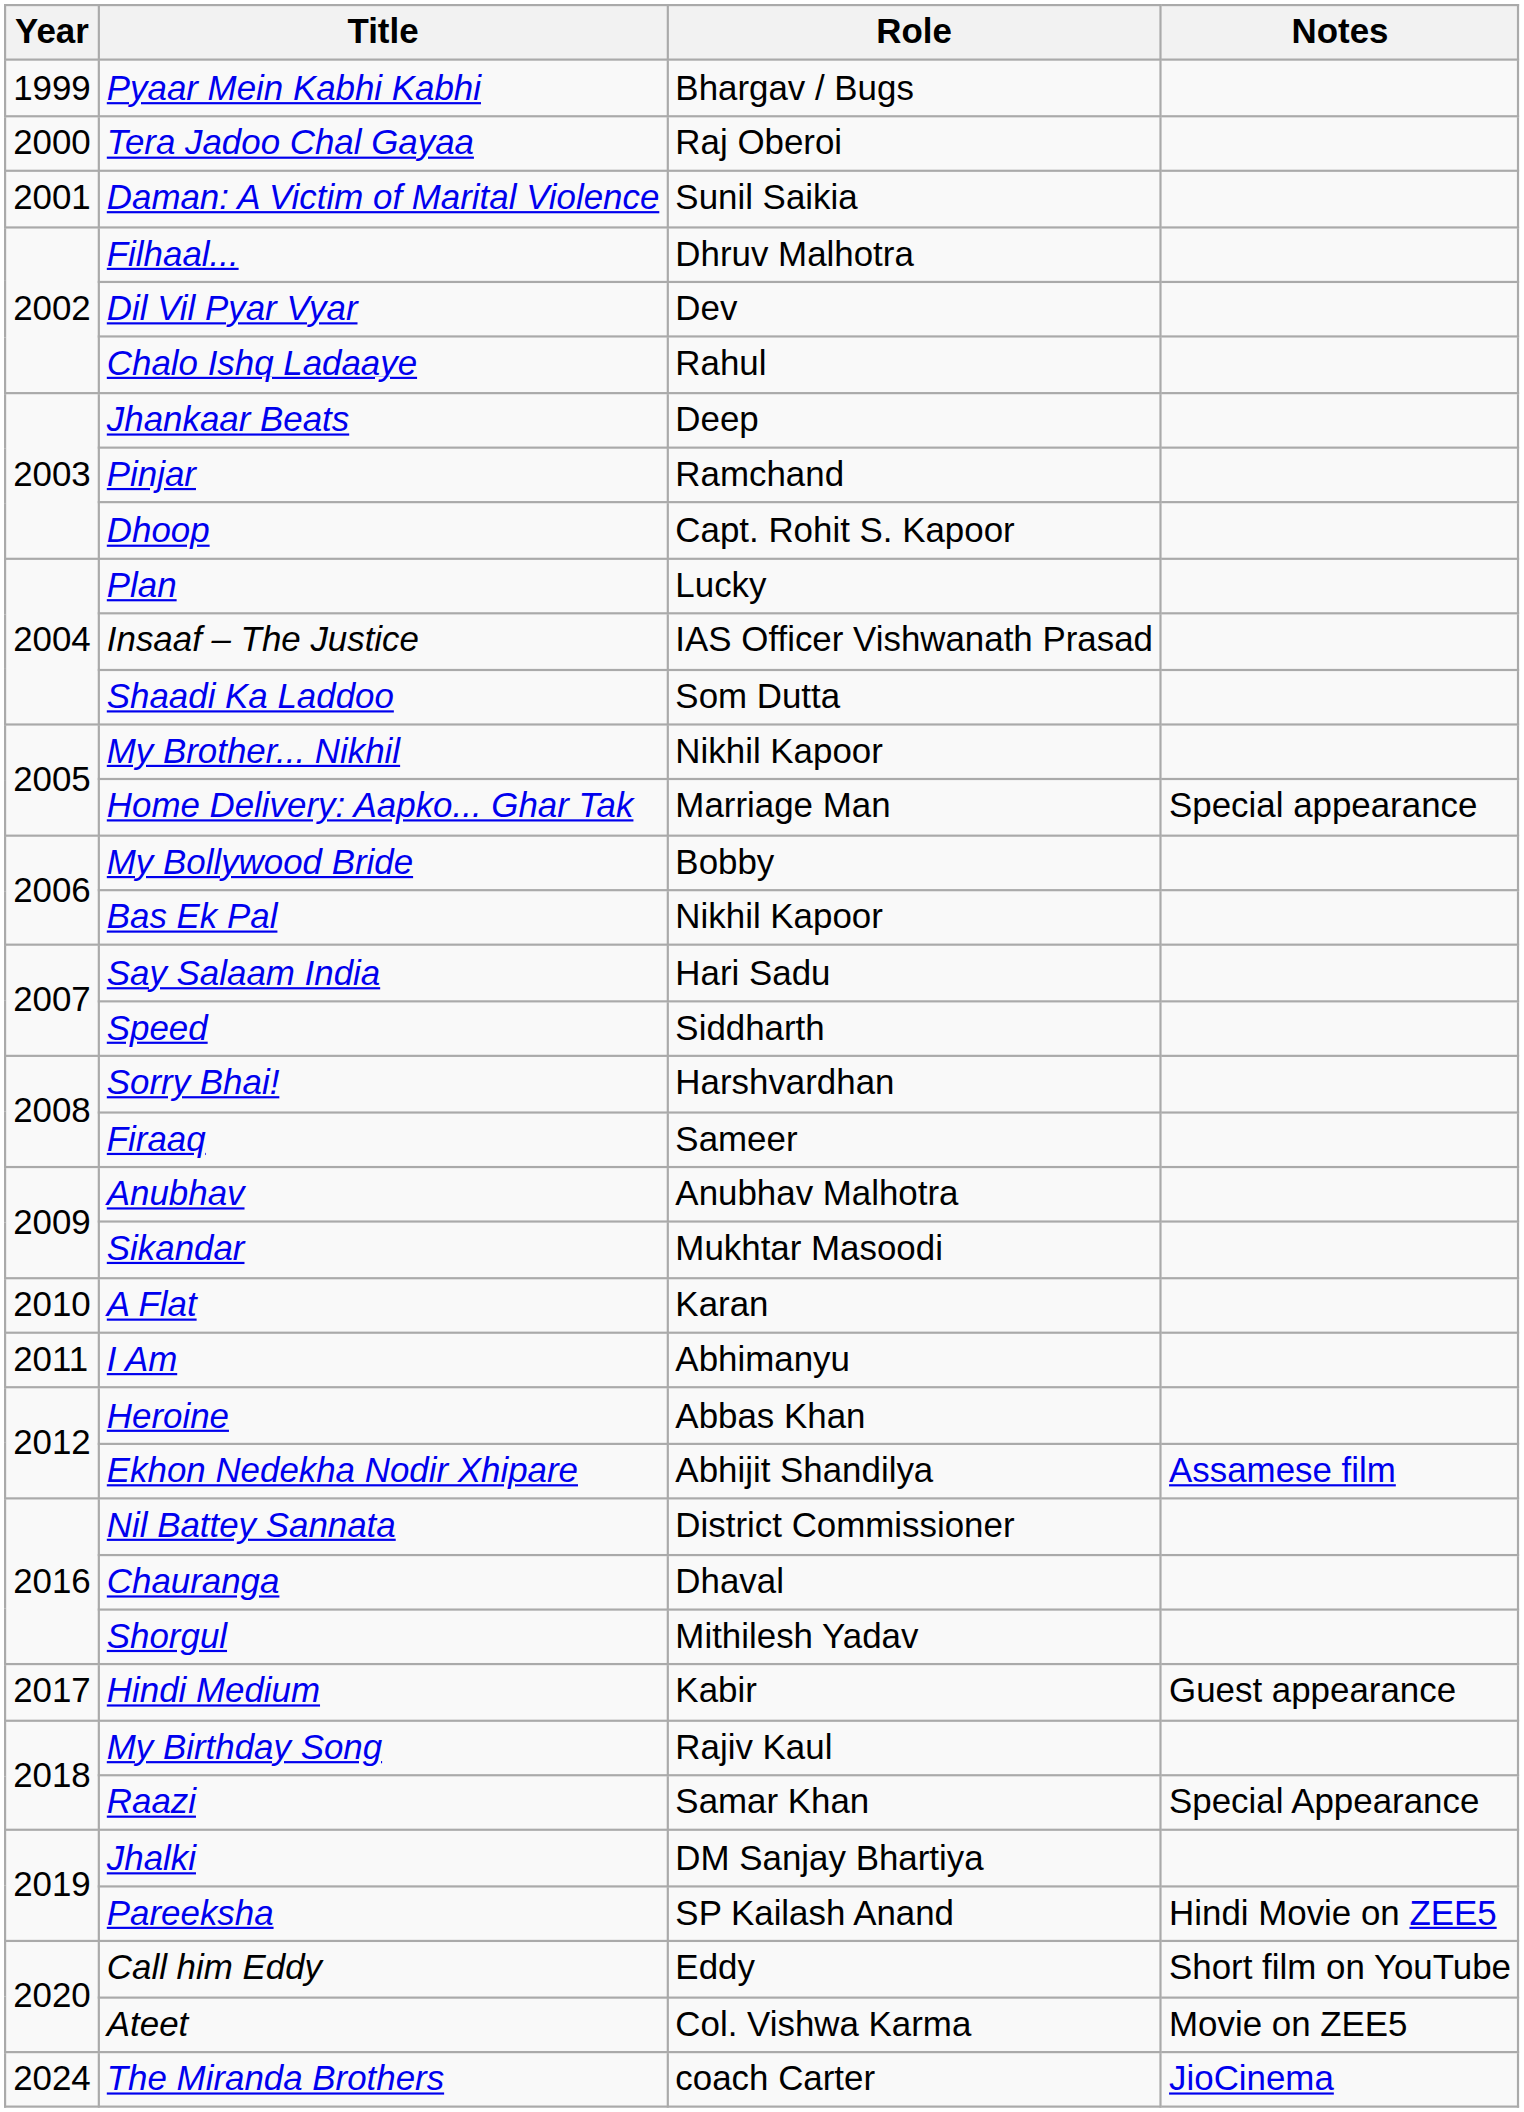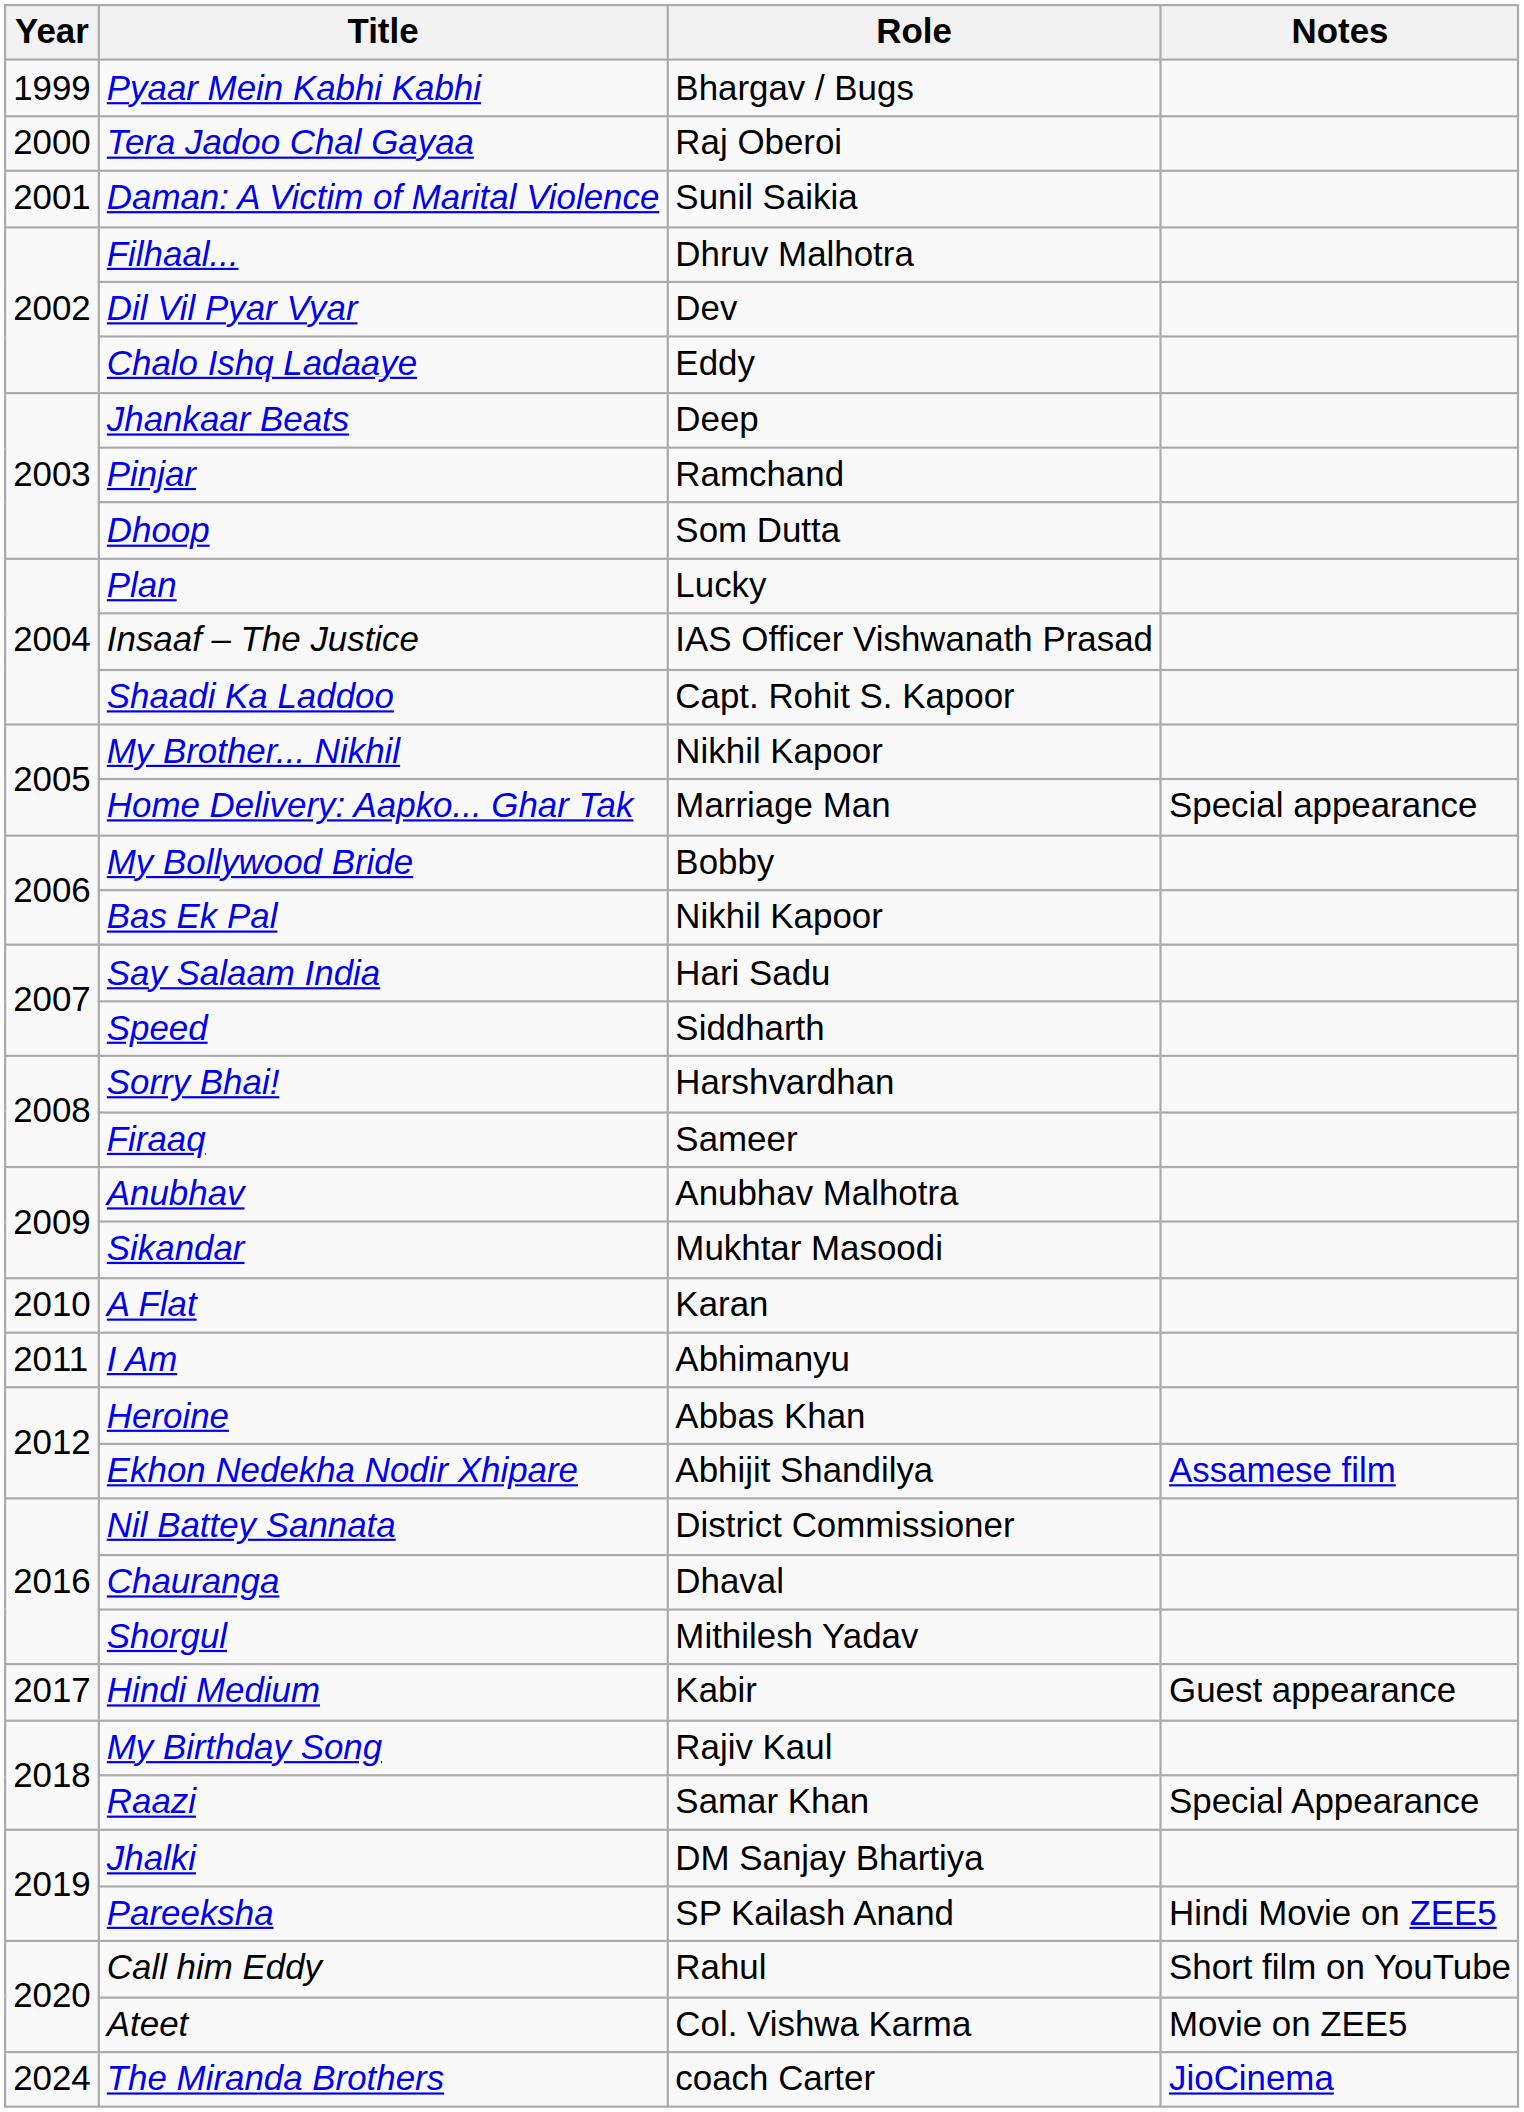Chalo Ishq Ladaaye | Role: Rahul -> Eddy
Dhoop | Role: Capt. Rohit S. Kapoor -> Som Dutta
Shaadi Ka Laddoo | Role: Som Dutta -> Capt. Rohit S. Kapoor
Call him Eddy | Role: Eddy -> Rahul
